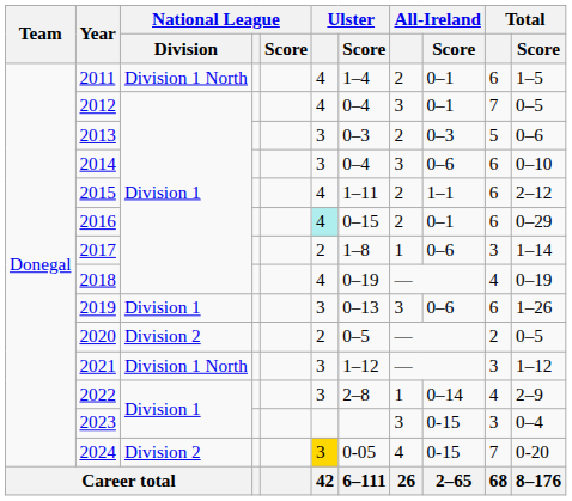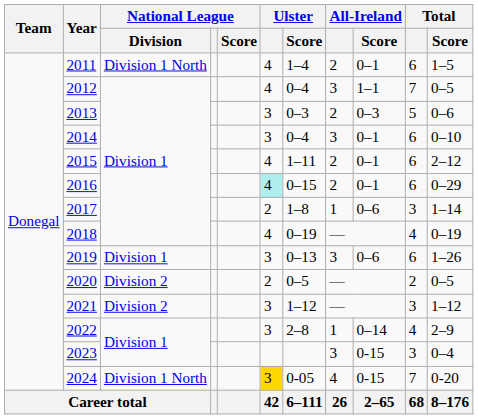2012 | All-Ireland / Score: 0–1 -> 1–1
2014 | All-Ireland / Score: 0–6 -> 0–1
2015 | All-Ireland / Score: 1–1 -> 0–1
2021 | National League / Division: Division 1 North -> Division 2
2024 | National League / Division: Division 2 -> Division 1 North
